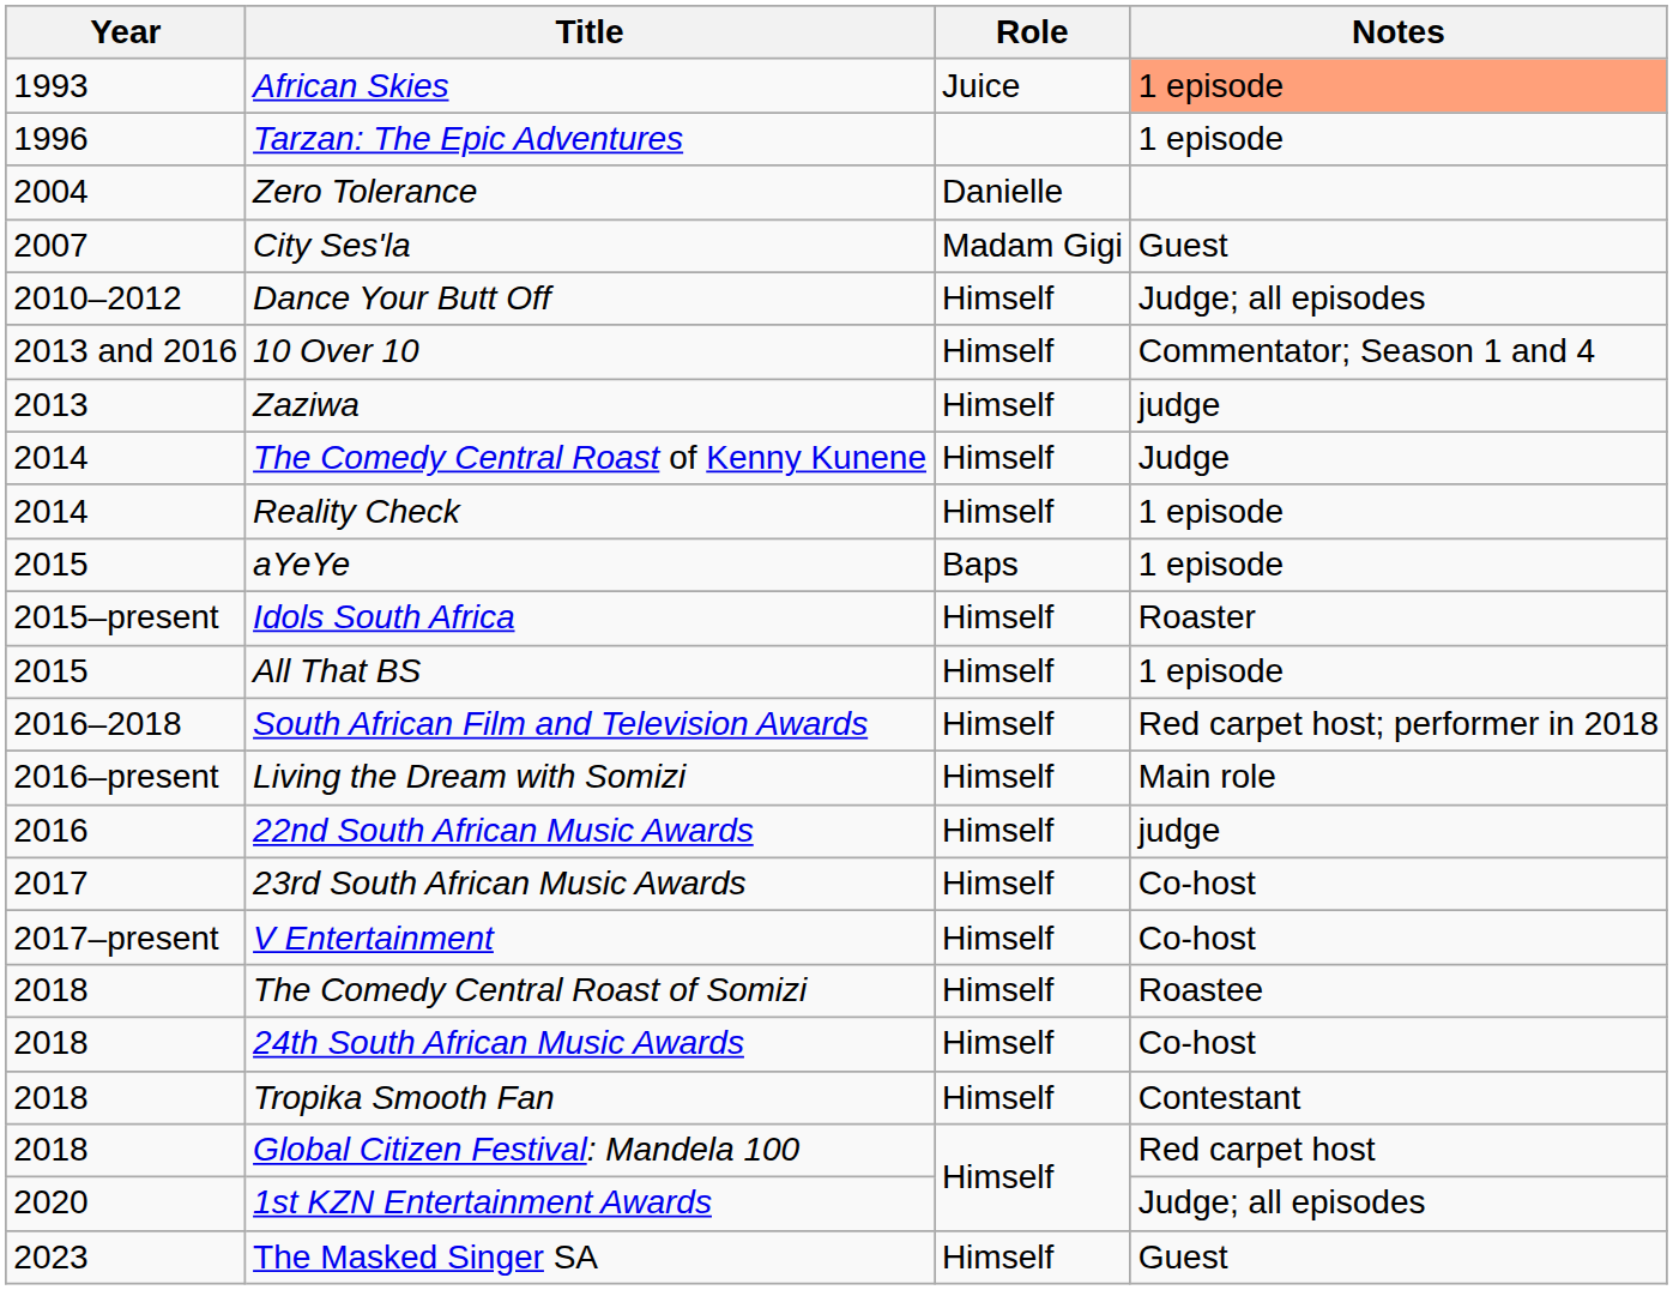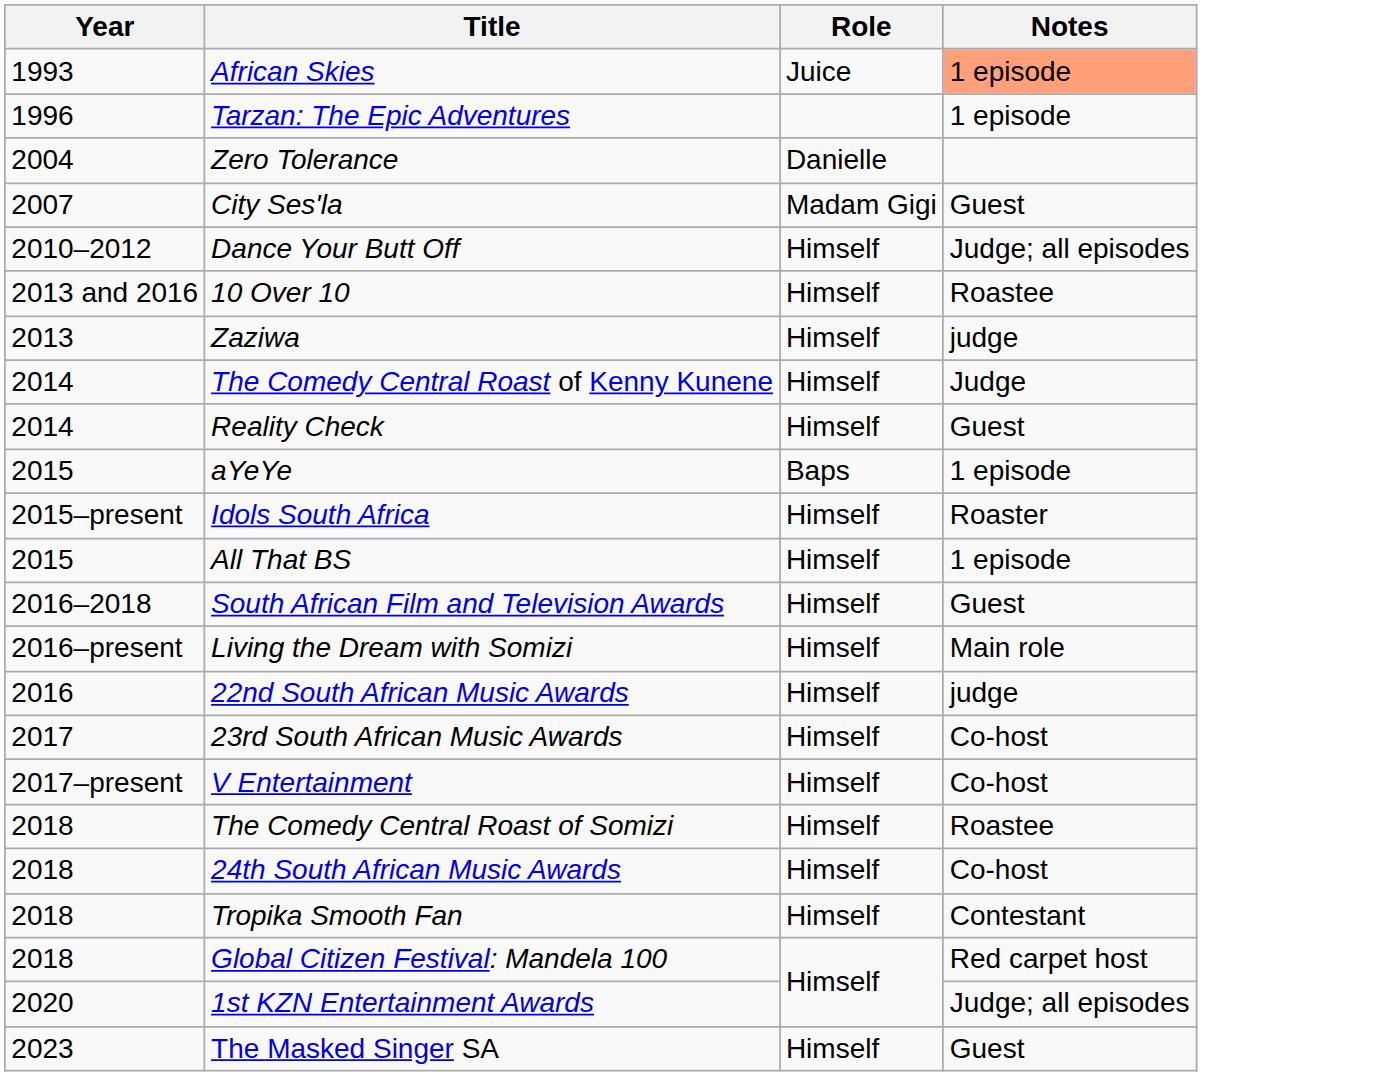10 Over 10 | Notes: Commentator; Season 1 and 4 -> Roastee
Reality Check | Notes: 1 episode -> Guest
South African Film and Television Awards | Notes: Red carpet host; performer in 2018 -> Guest
